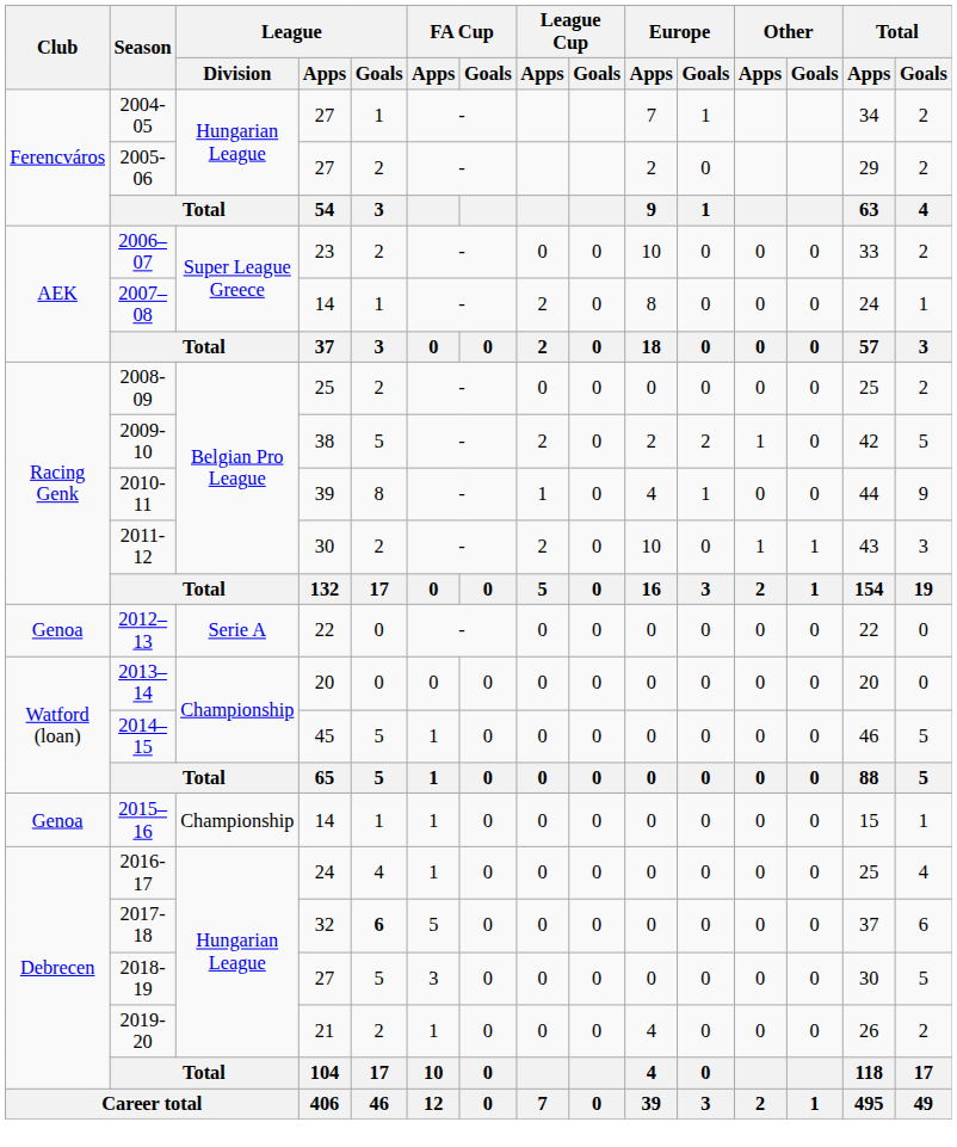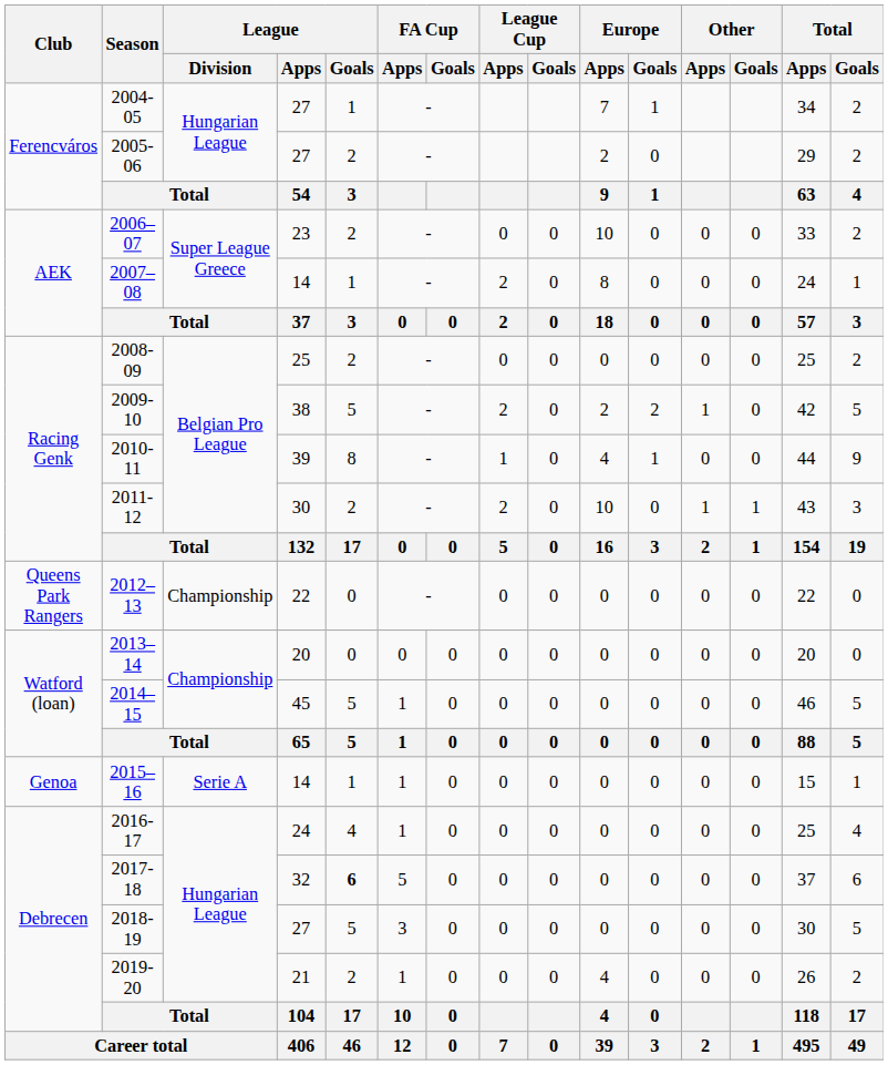2012–13 | Club: Genoa -> Queens Park Rangers
2012–13 | League / Division: Serie A -> Championship
2015–16 | League / Division: Championship -> Serie A
